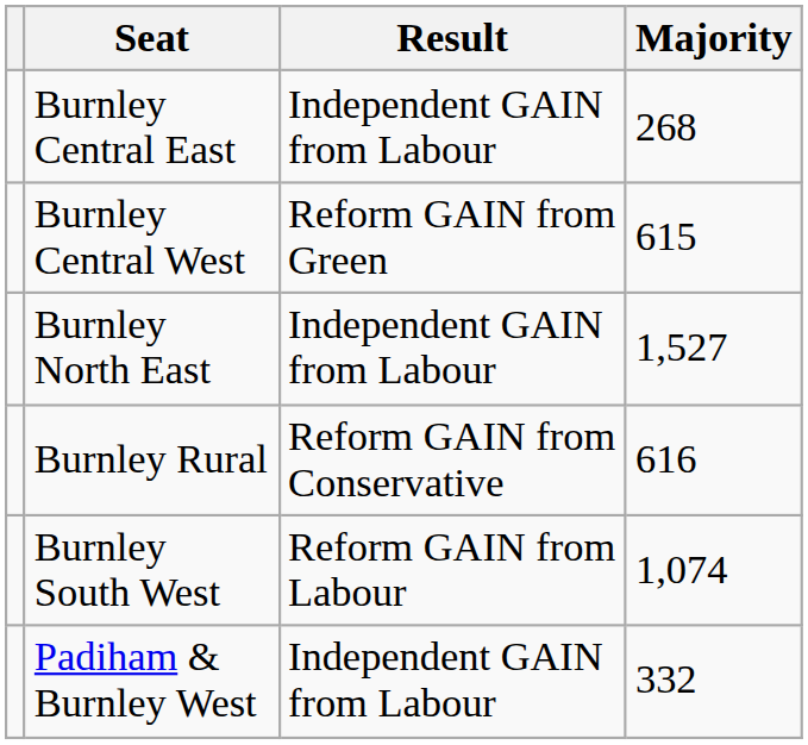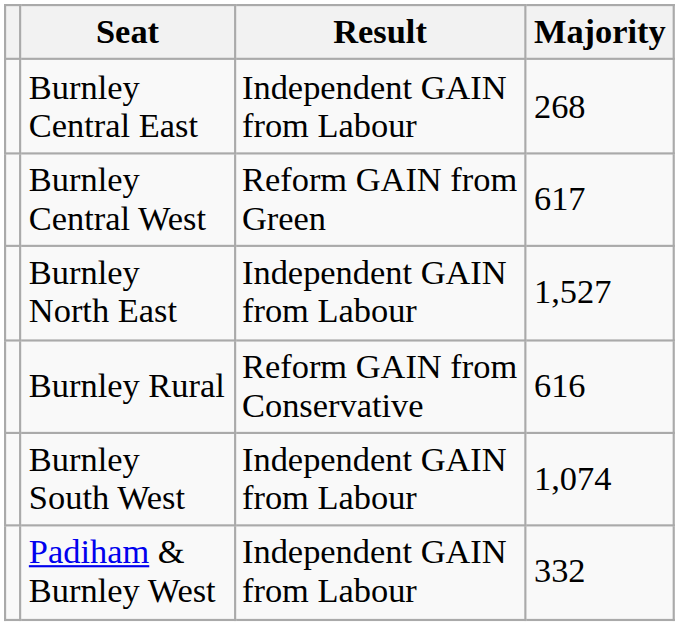Burnley Central West | Majority: 615 -> 617
Burnley South West | Result: Reform GAIN from Labour -> Independent GAIN from Labour
